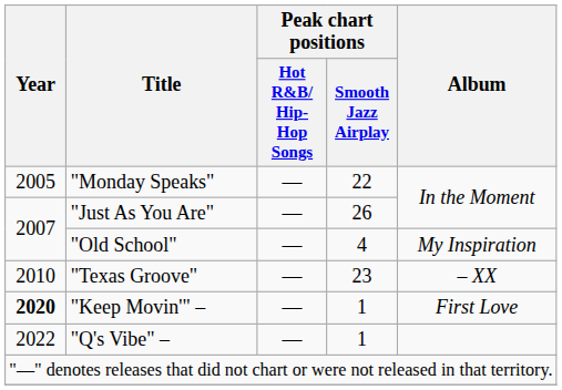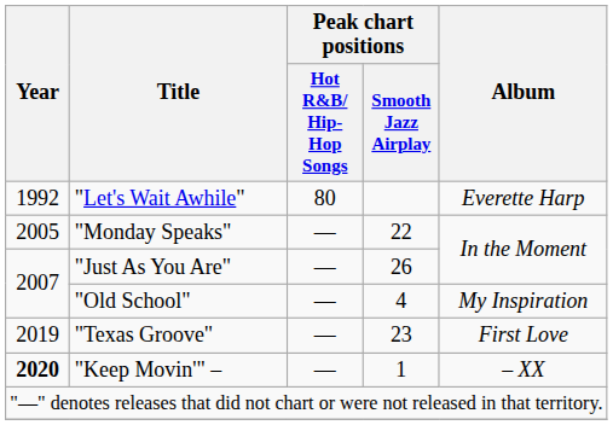+ row: 1992 | "Let's Wait Awhile" | 80 | Everette Harp
"Texas Groove" | Year: 2010 -> 2019
"Texas Groove" | Album: – XX -> First Love
"Keep Movin'" – | Album: First Love -> – XX
- row: 2022 | "Q's Vibe" – | — | 1
